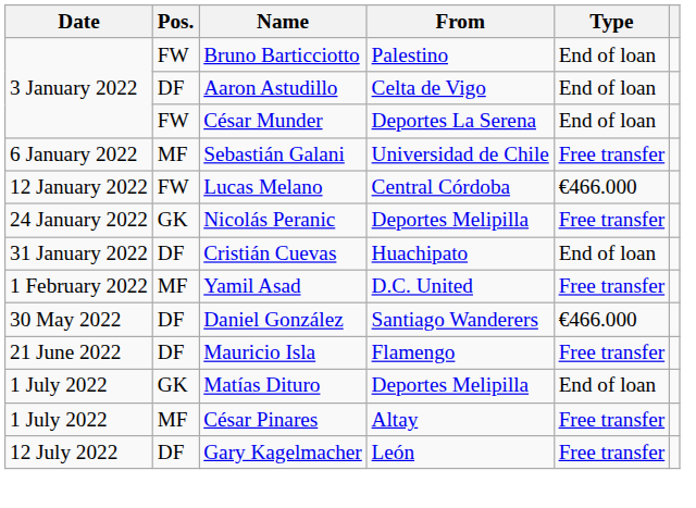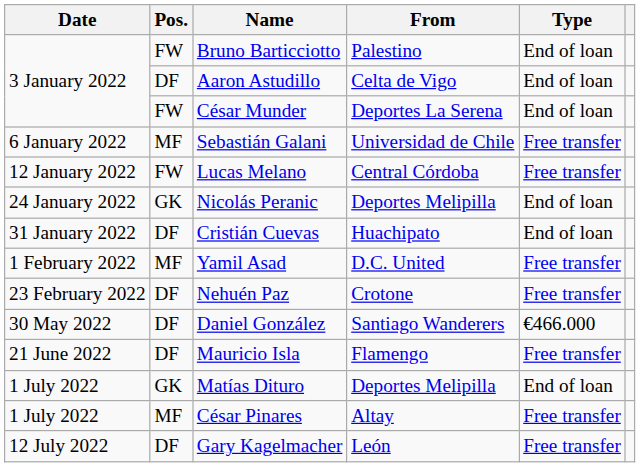Lucas Melano | Type: €466.000 -> Free transfer
Nicolás Peranic | Type: Free transfer -> End of loan
+ row: 23 February 2022 | DF | Nehuén Paz | Crotone | Free transfer
